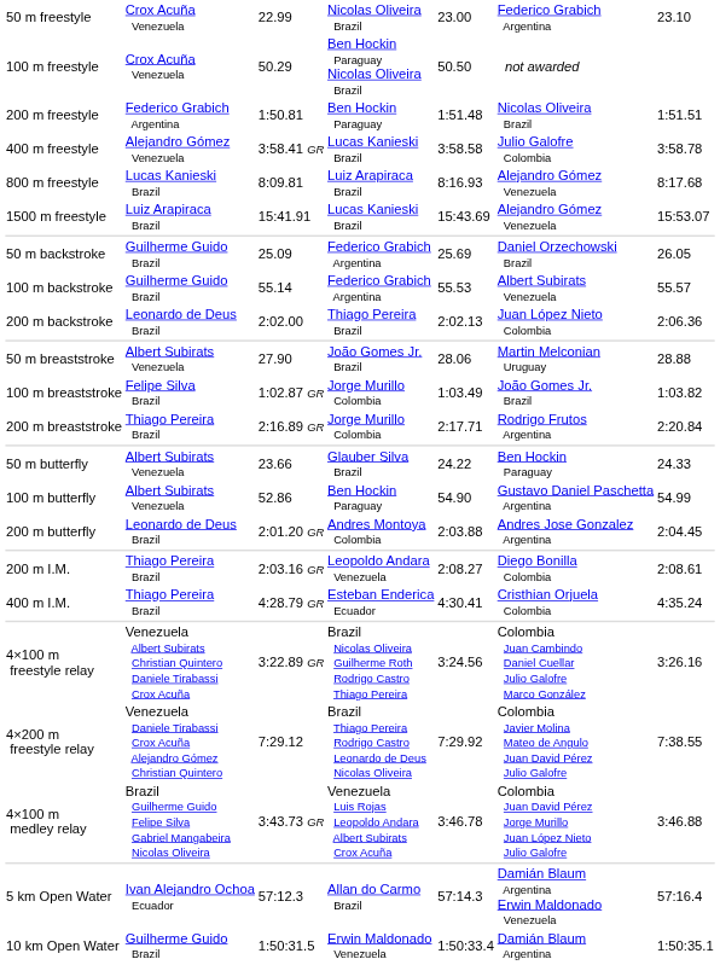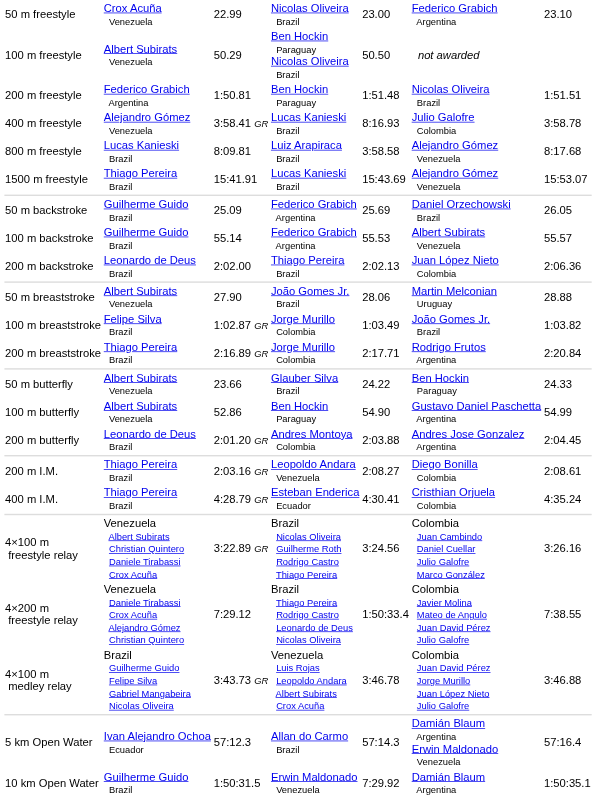100 m freestyle | column 2: Crox Acuña Venezuela -> Albert Subirats Venezuela
400 m freestyle | column 5: 3:58.58 -> 8:16.93
800 m freestyle | column 5: 8:16.93 -> 3:58.58
1500 m freestyle | column 2: Luiz Arapiraca Brazil -> Thiago Pereira Brazil
4×200 m freestyle relay | column 5: 7:29.92 -> 1:50:33.4
10 km Open Water | column 5: 1:50:33.4 -> 7:29.92
